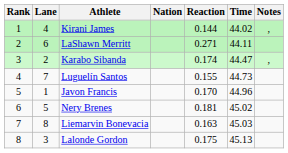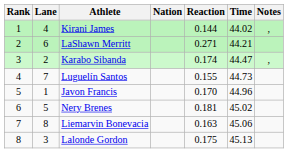LaShawn Merritt | Time: 44.11 -> 44.21
Liemarvin Bonevacia | Time: 45.03 -> 45.06
